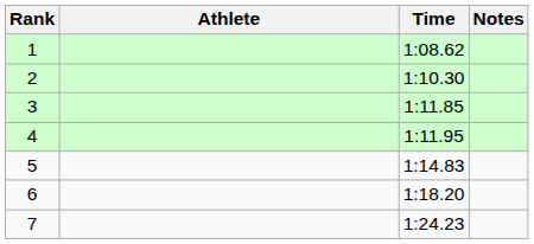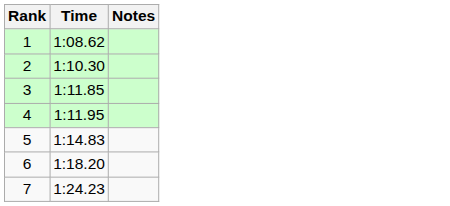- column: Athlete
